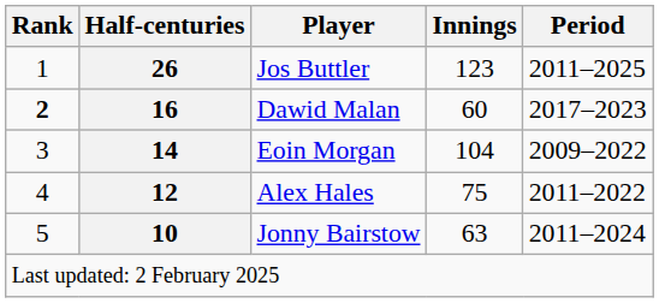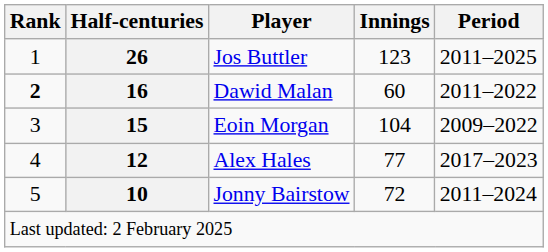Dawid Malan | Period: 2017–2023 -> 2011–2022
Eoin Morgan | Half-centuries: 14 -> 15
Alex Hales | Innings: 75 -> 77
Alex Hales | Period: 2011–2022 -> 2017–2023
Jonny Bairstow | Innings: 63 -> 72
